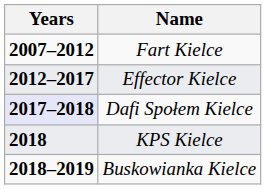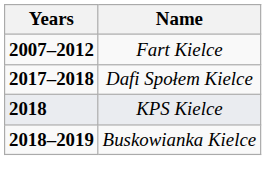- row: 2012–2017 | Effector Kielce
Dafi Społem Kielce | Years: lavender background -> no background
